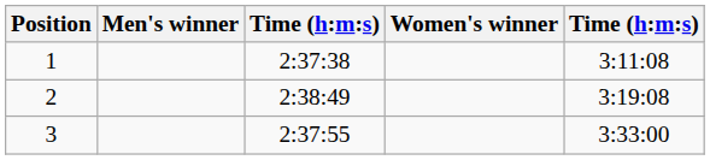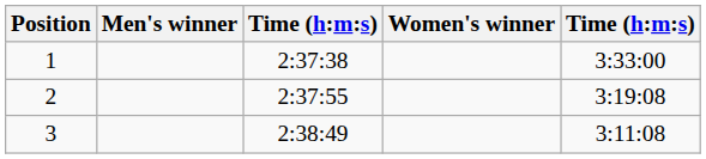1 | column 5: 3:11:08 -> 3:33:00
2 | column 3: 2:38:49 -> 2:37:55
3 | column 3: 2:37:55 -> 2:38:49
3 | column 5: 3:33:00 -> 3:11:08
